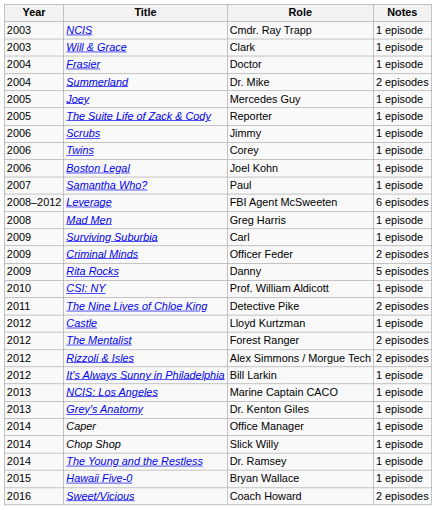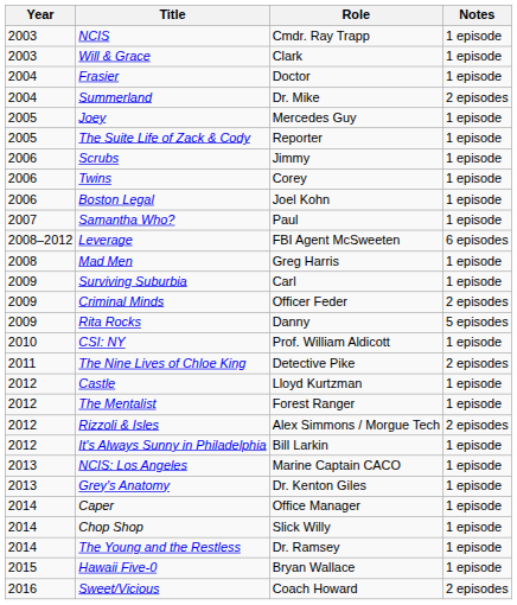The Mentalist | Notes: 2 episodes -> 1 episode
